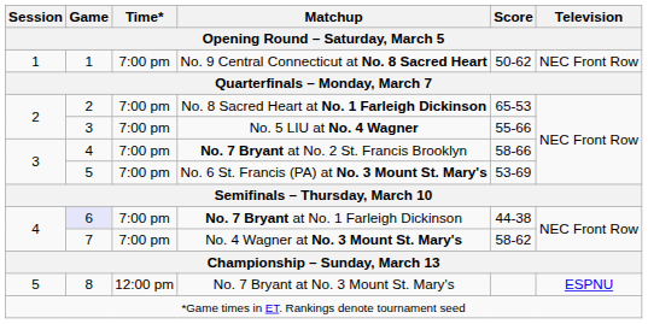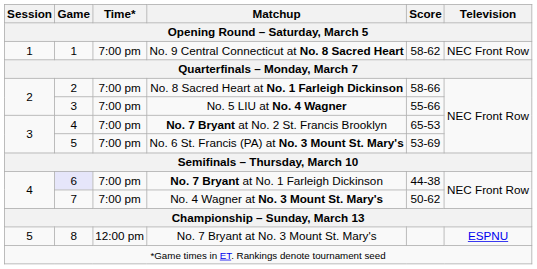No. 9 Central Connecticut at No. 8 Sacred Heart | Score: 50-62 -> 58-62
No. 8 Sacred Heart at No. 1 Farleigh Dickinson | Score: 65-53 -> 58-66
No. 7 Bryant at No. 2 St. Francis Brooklyn | Score: 58-66 -> 65-53
No. 4 Wagner at No. 3 Mount St. Mary's | Score: 58-62 -> 50-62
